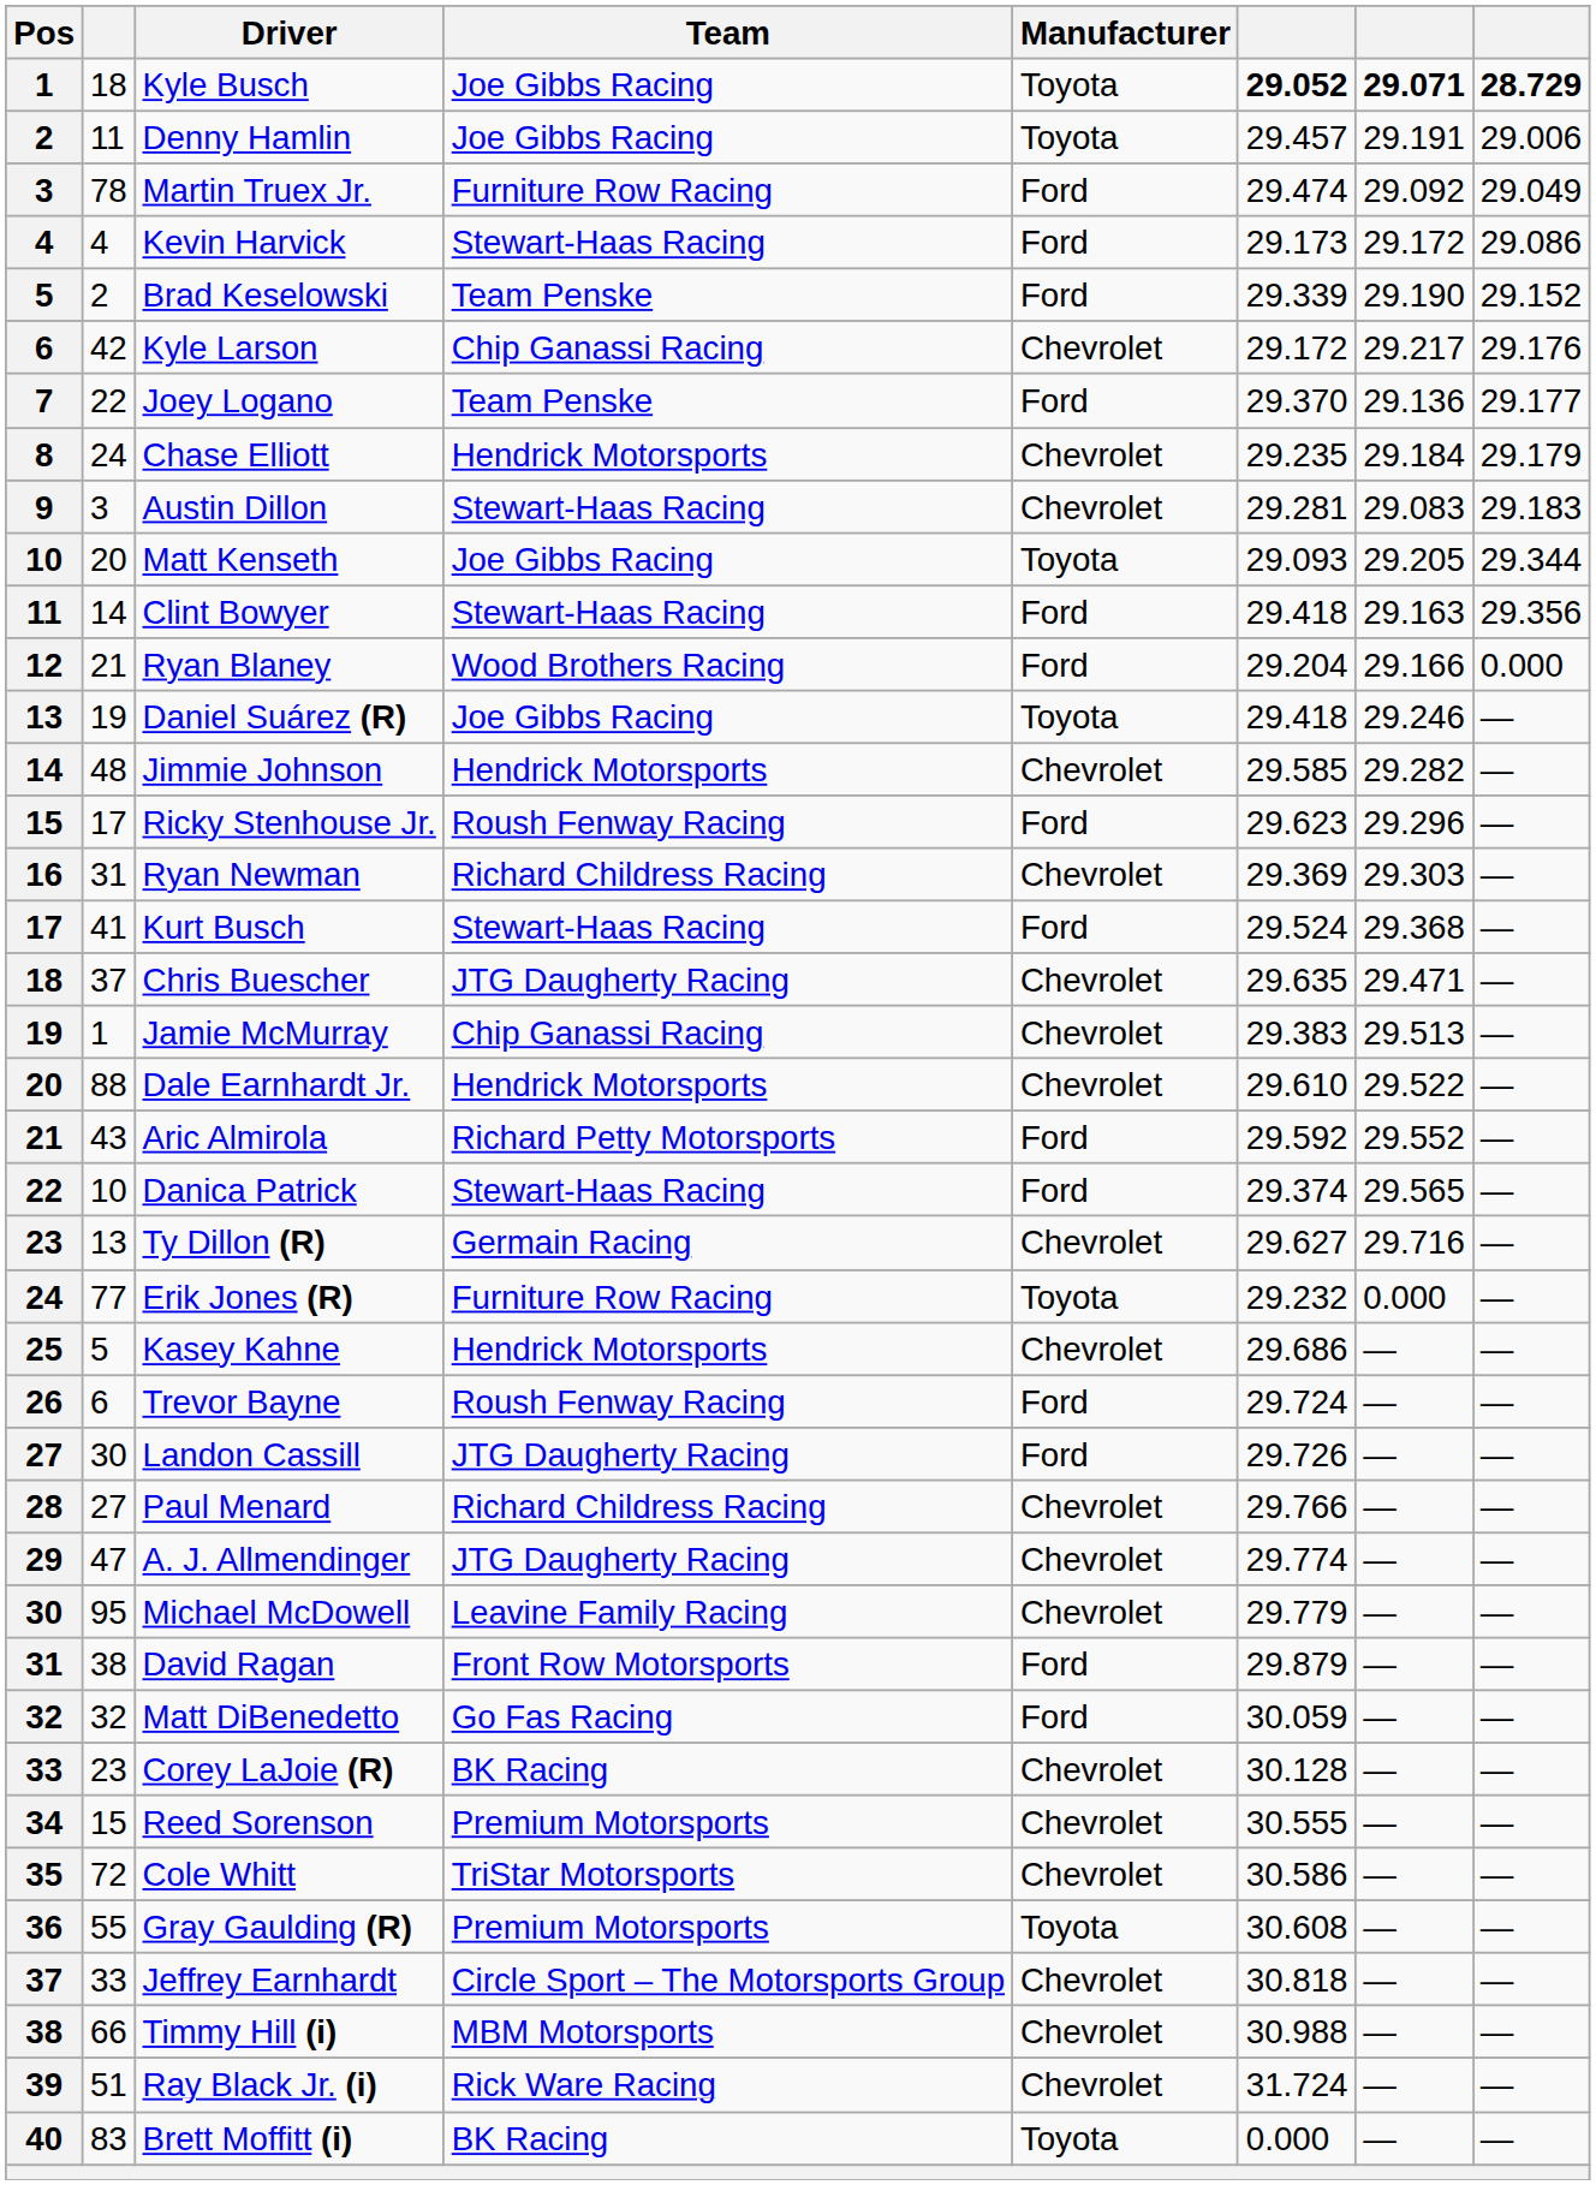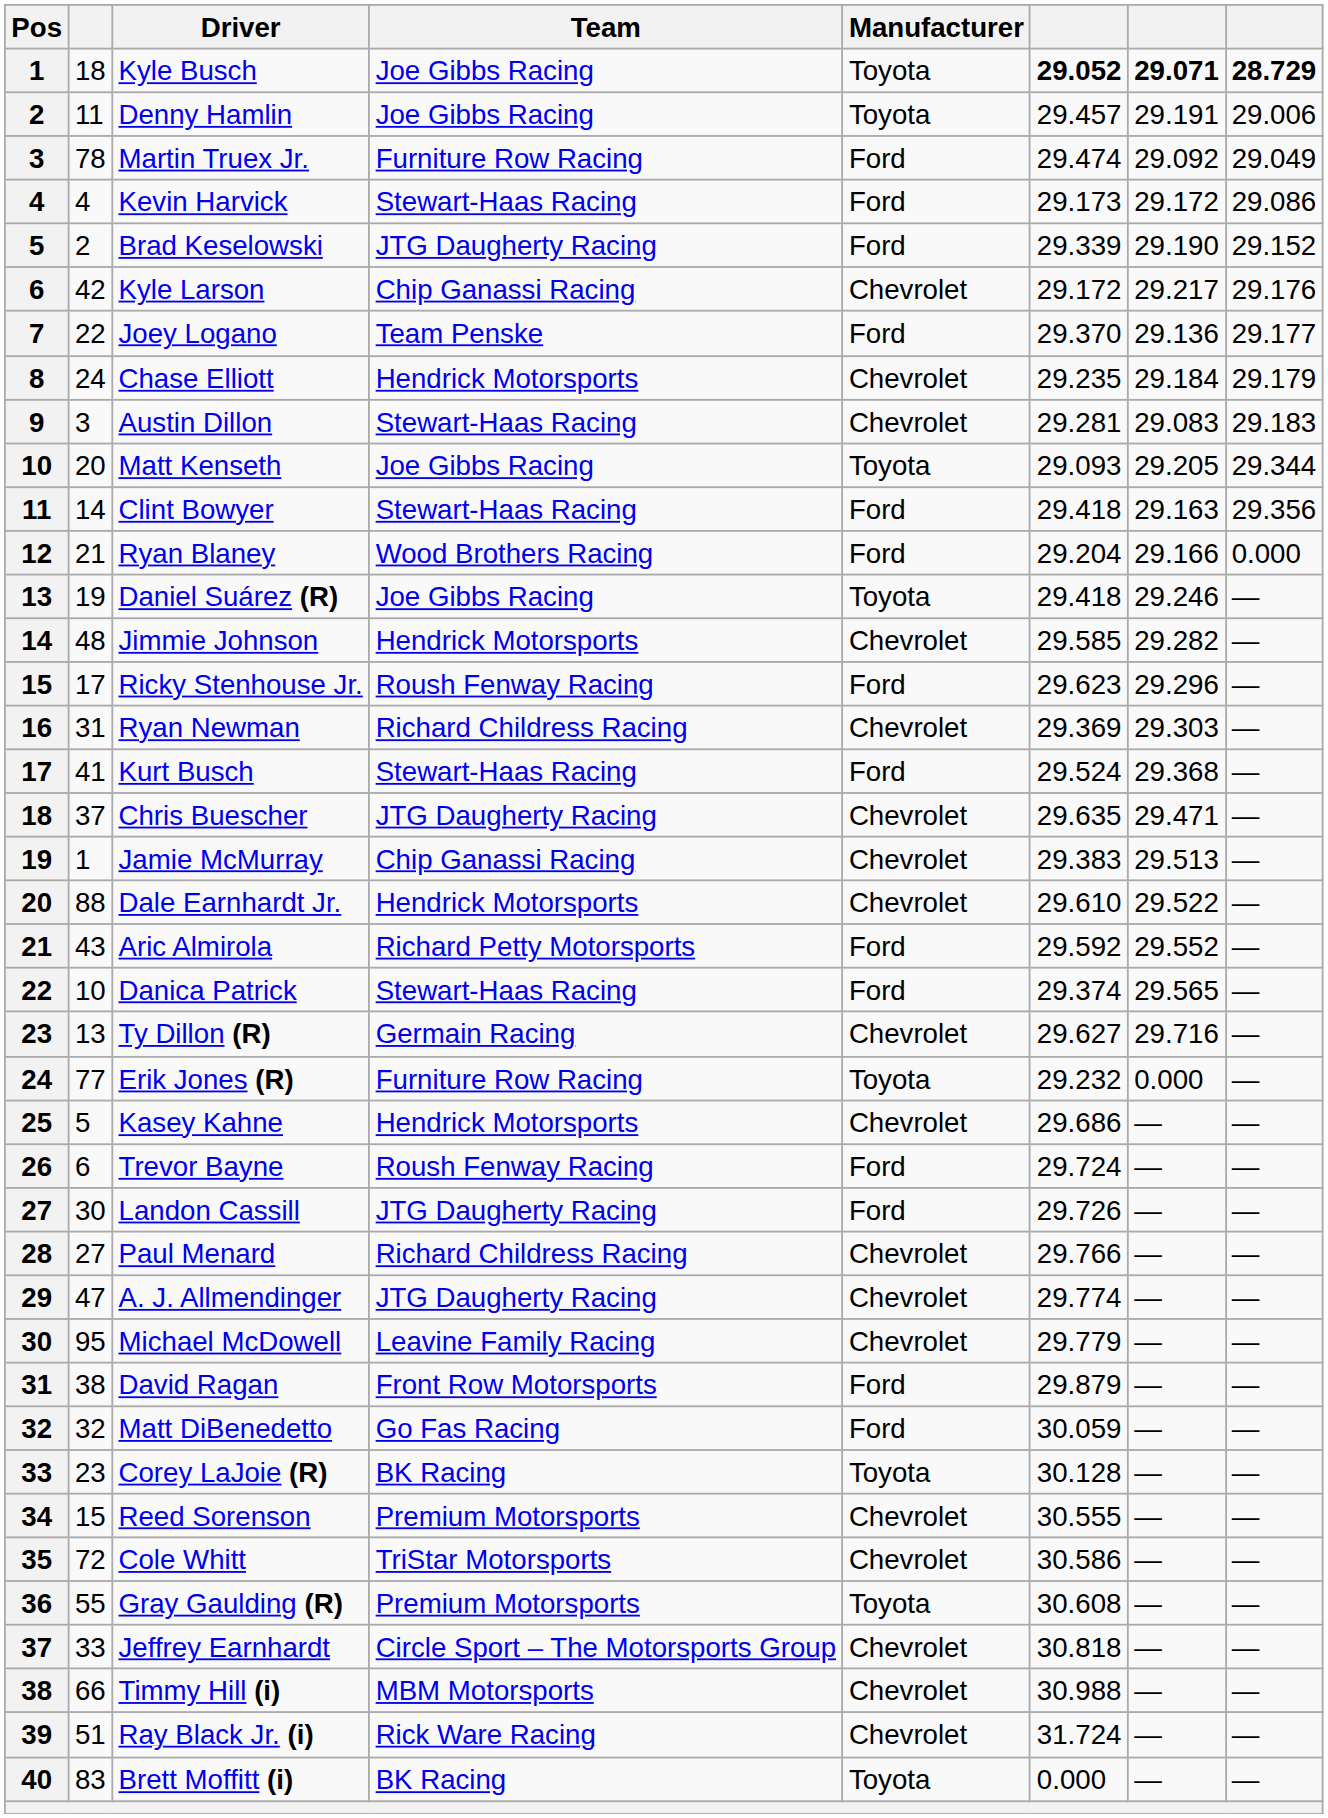Brad Keselowski | Team: Team Penske -> JTG Daugherty Racing
Corey LaJoie (R) | Manufacturer: Chevrolet -> Toyota
